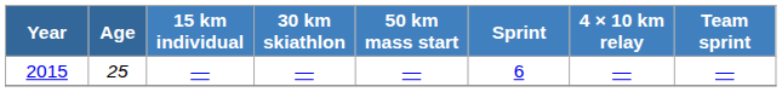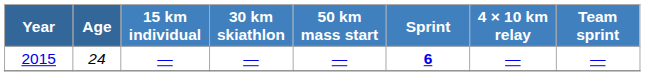2015 | Age: 25 -> 24
2015 | Sprint: normal -> bold
